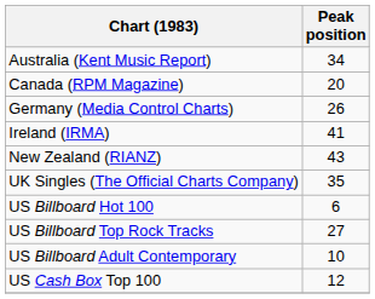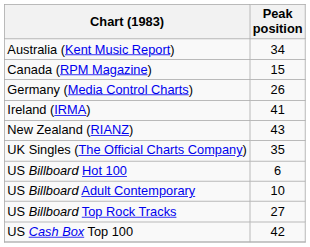Canada (RPM Magazine) | Peak position: 20 -> 15
rows swapped: US Billboard Adult Contemporary <-> US Billboard Top Rock Tracks
US Cash Box Top 100 | Peak position: 12 -> 42
